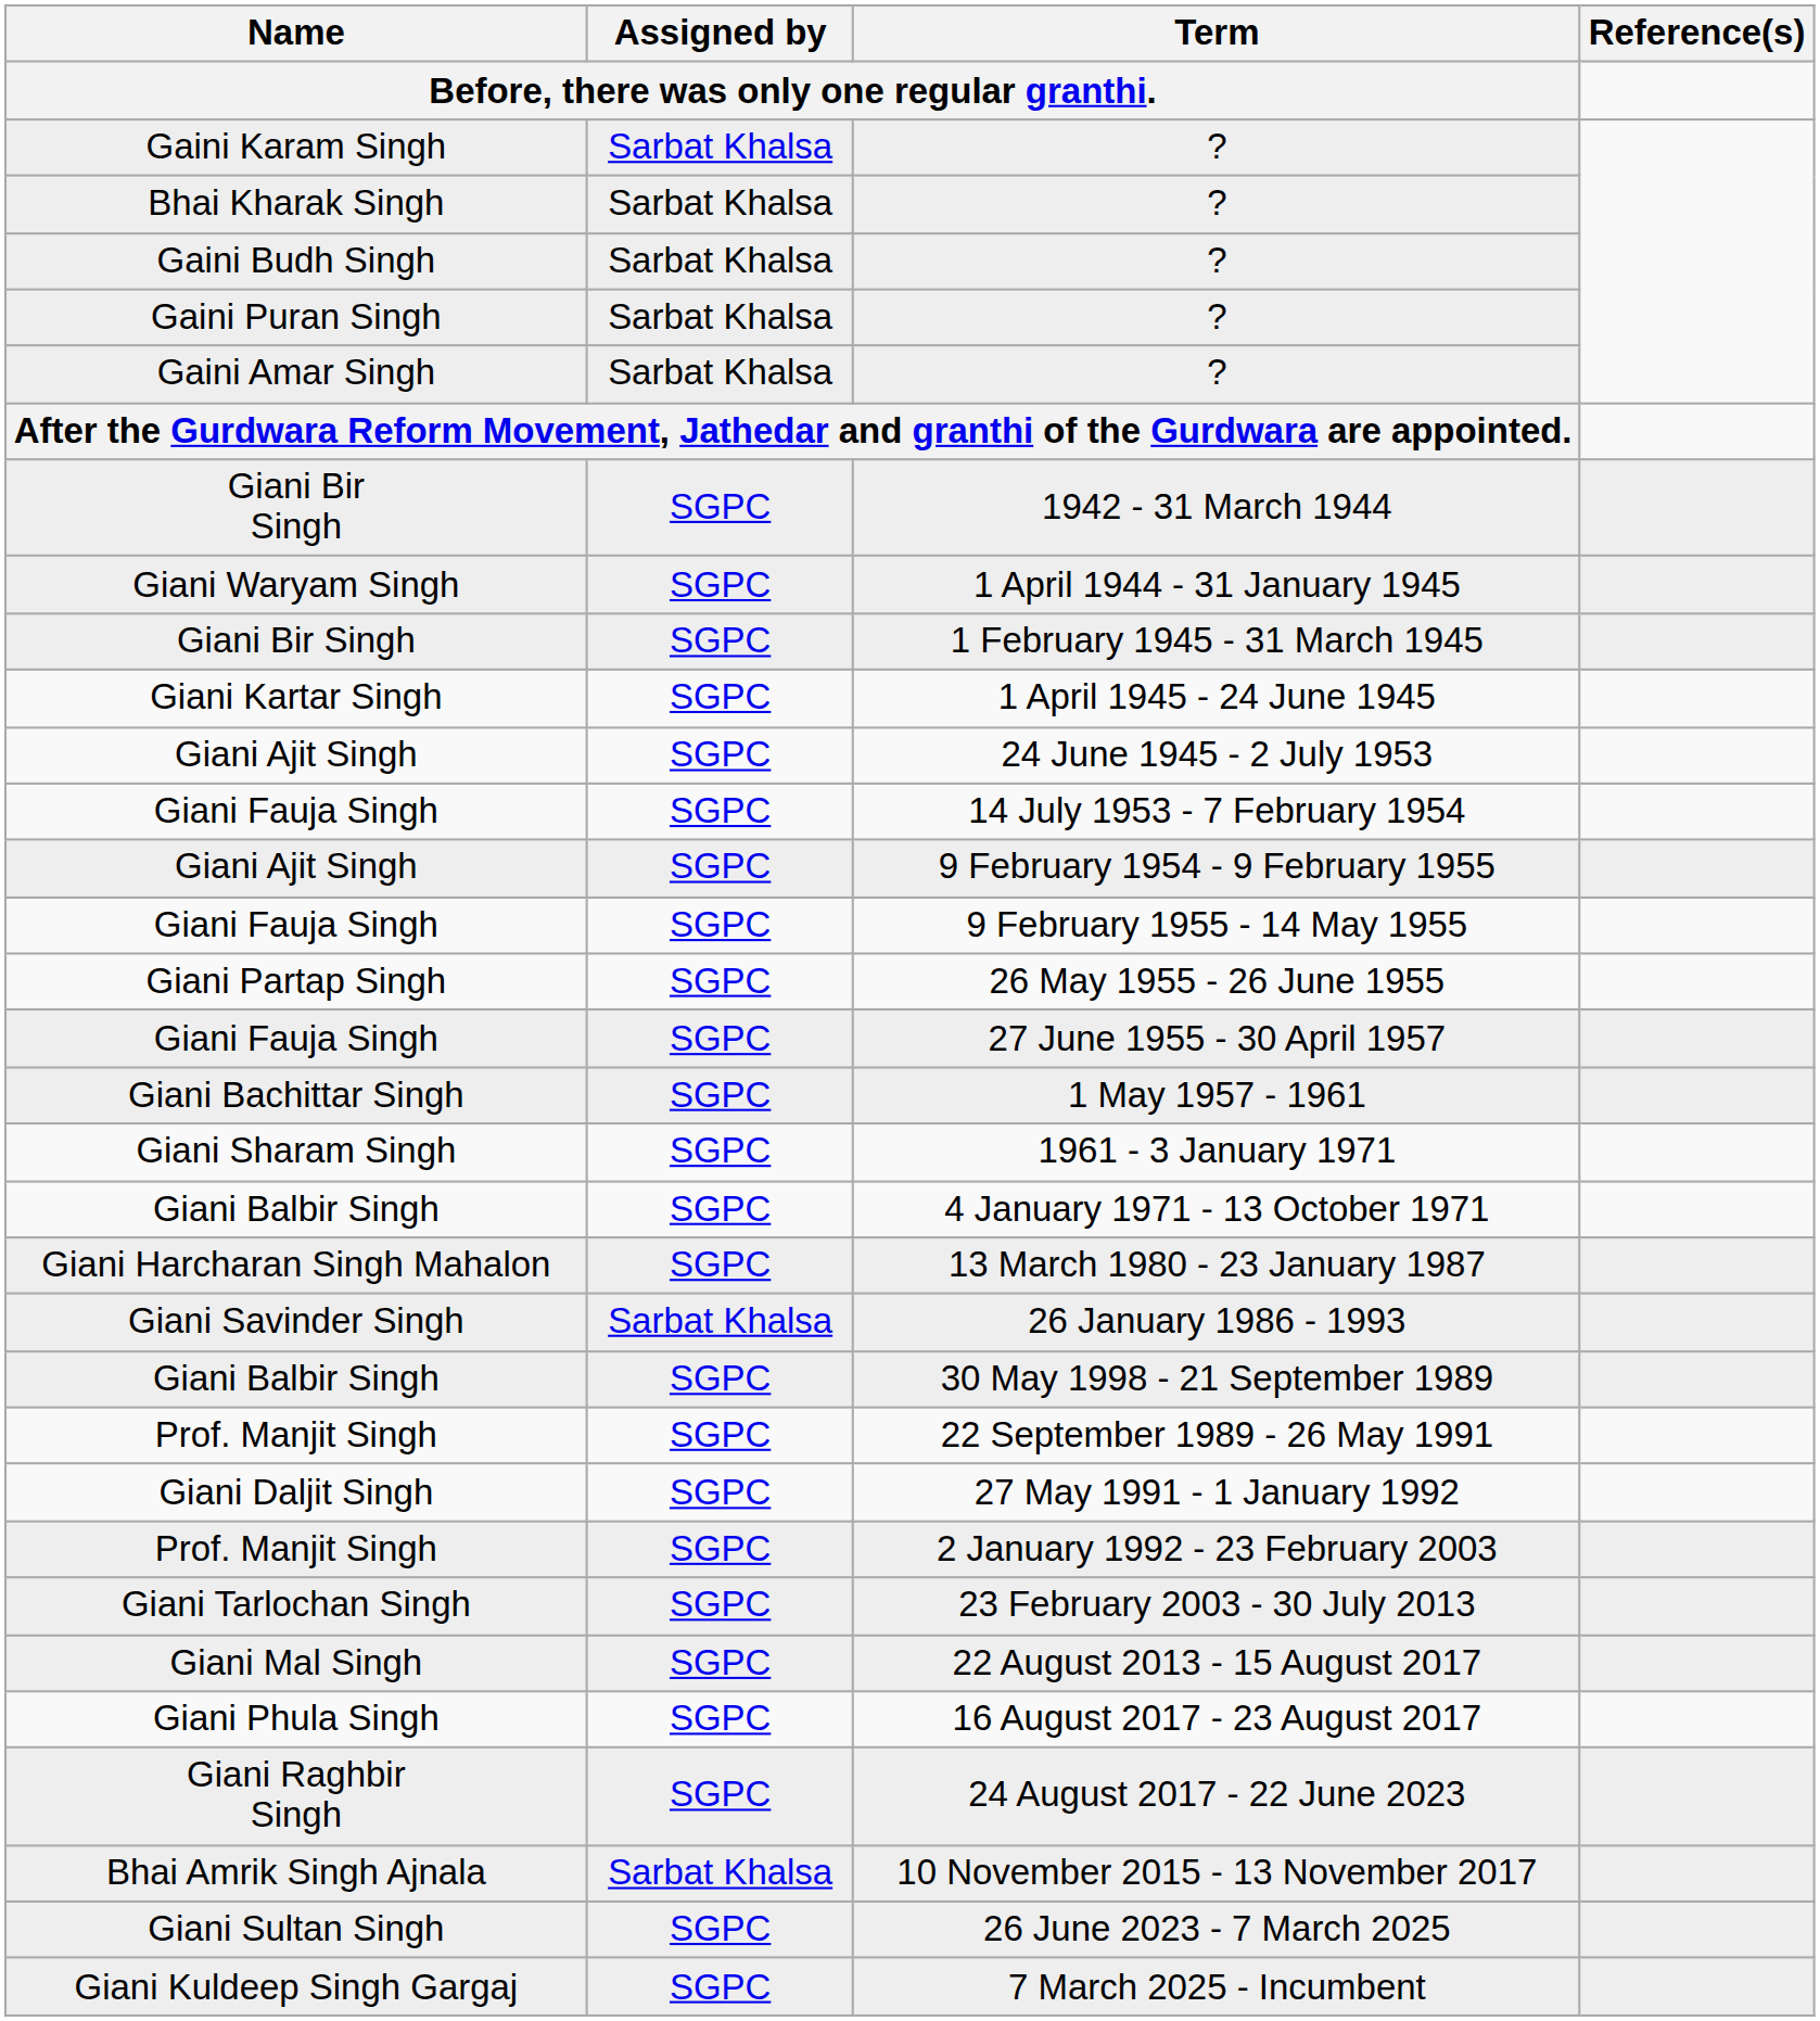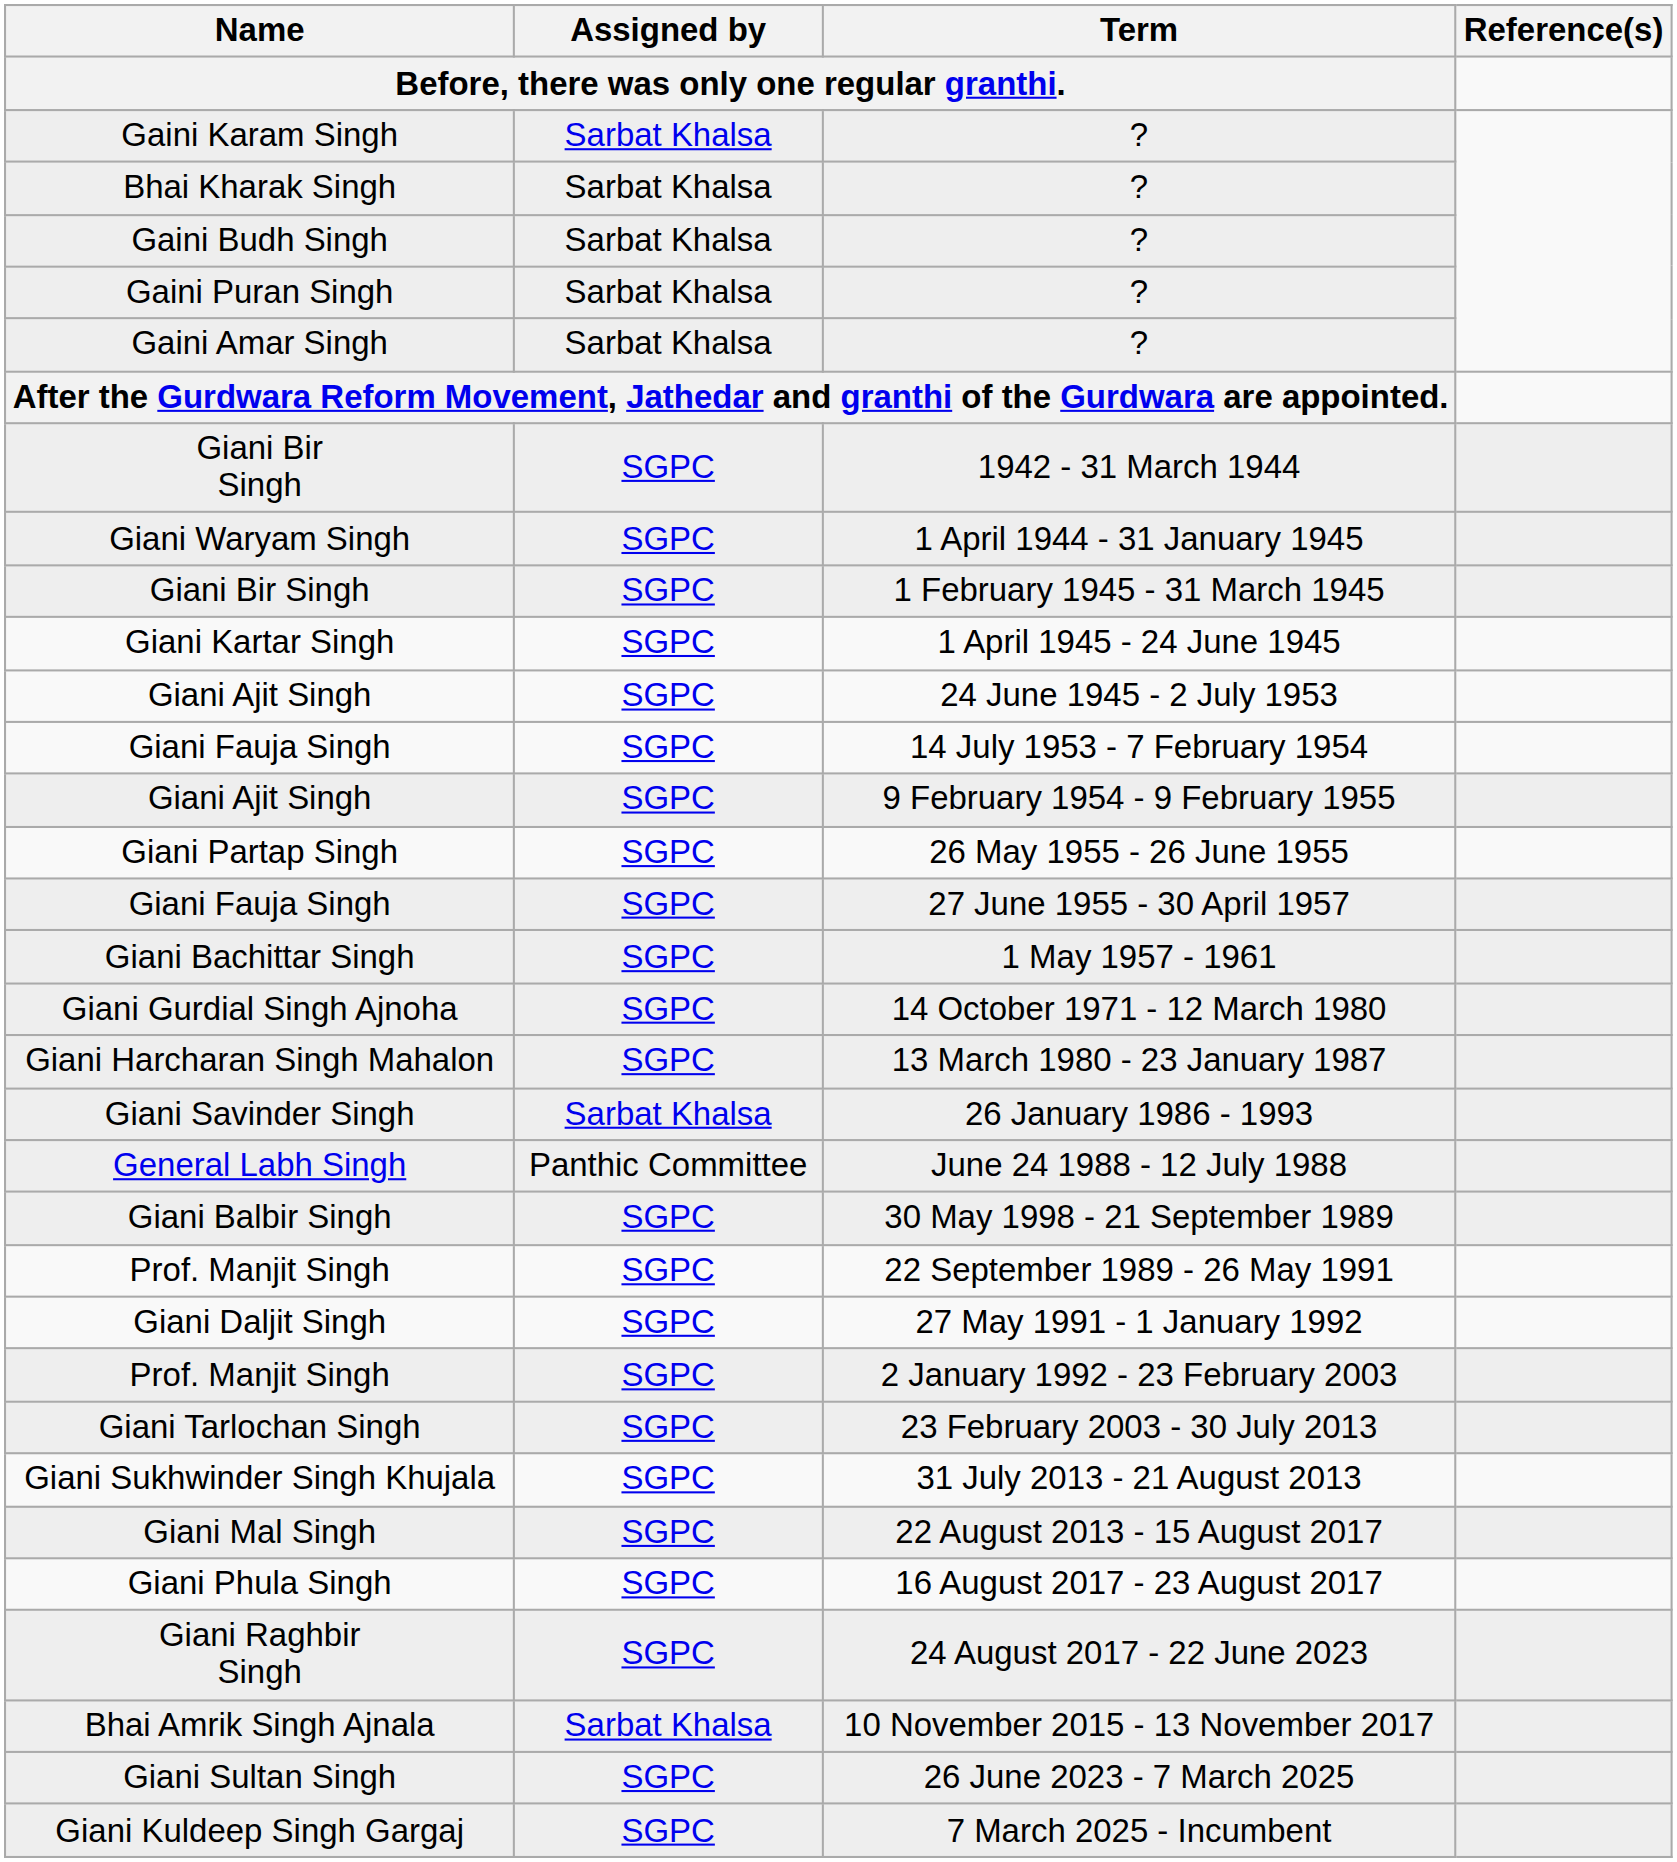- row: Giani Fauja Singh | SGPC | 9 February 1955 - 14 May 1955
- row: Giani Sharam Singh | SGPC | 1961 - 3 January 1971
- row: Giani Balbir Singh | SGPC | 4 January 1971 - 13 October 1971
+ row: Giani Gurdial Singh Ajnoha | SGPC | 14 October 1971 - 12 March 1980
+ row: General Labh Singh | Panthic Committee | June 24 1988 - 12 July 1988
+ row: Giani Sukhwinder Singh Khujala | SGPC | 31 July 2013 - 21 August 2013
